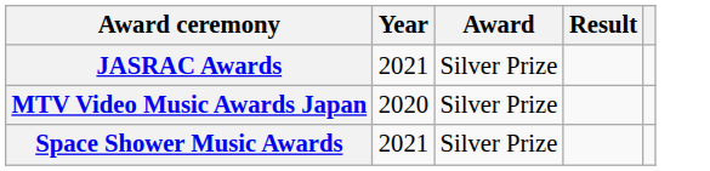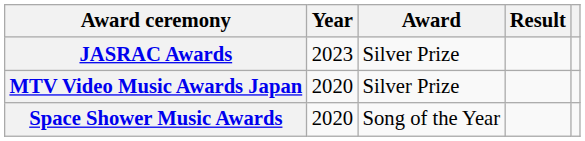JASRAC Awards | Year: 2021 -> 2023
Space Shower Music Awards | Year: 2021 -> 2020
Space Shower Music Awards | Award: Silver Prize -> Song of the Year
